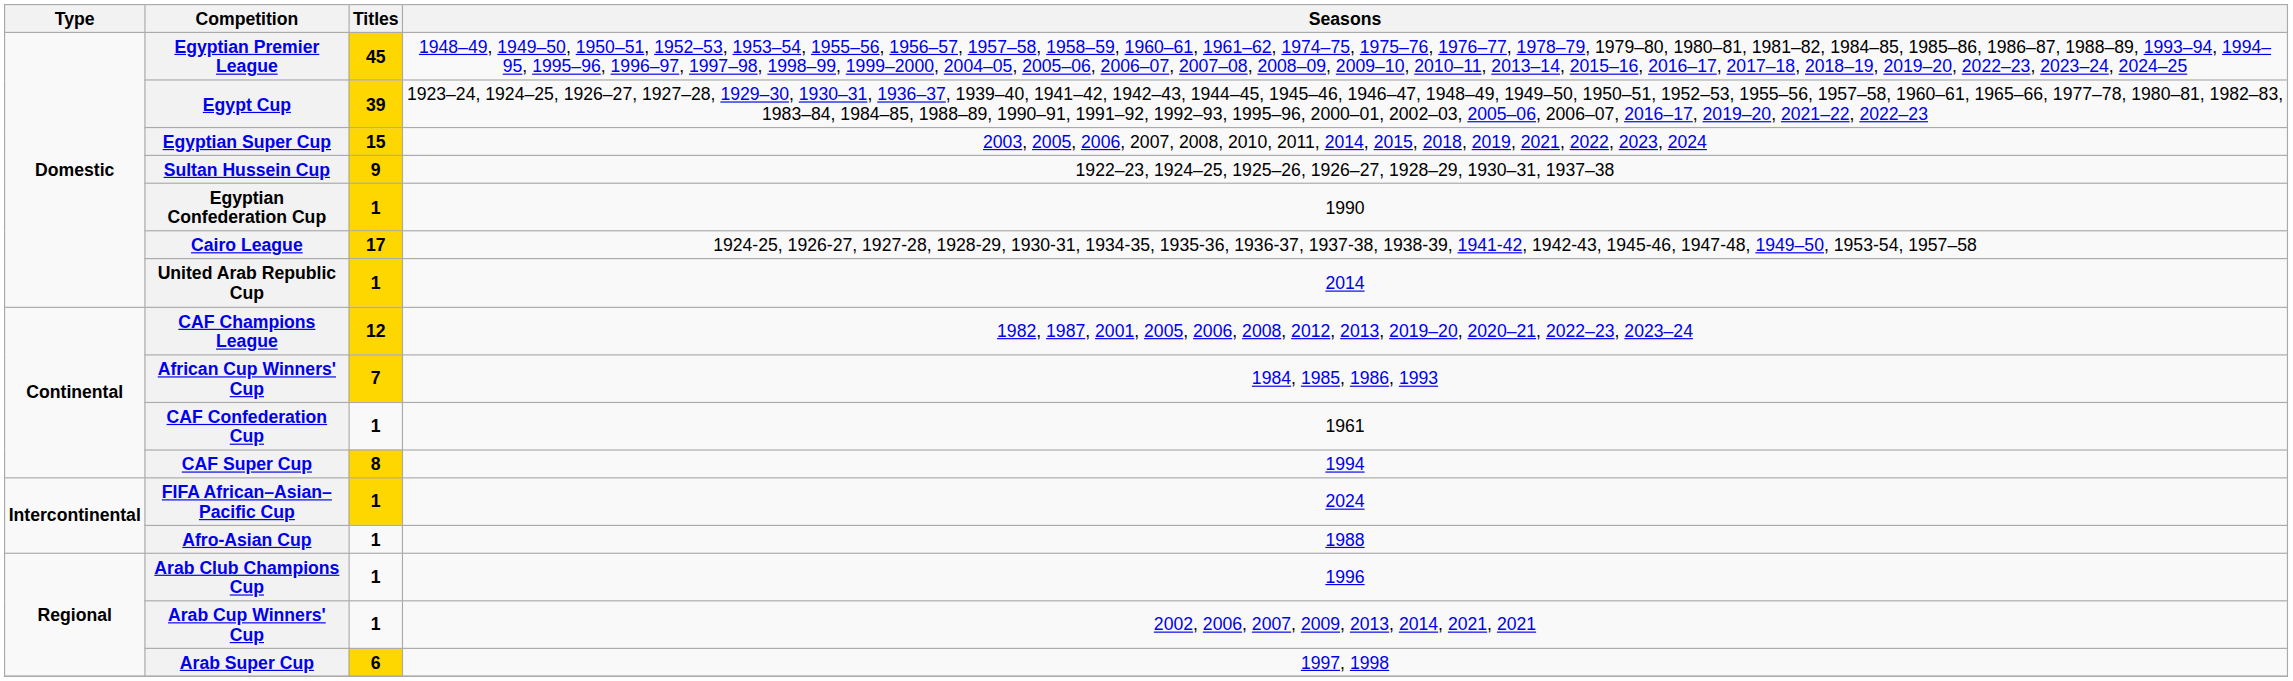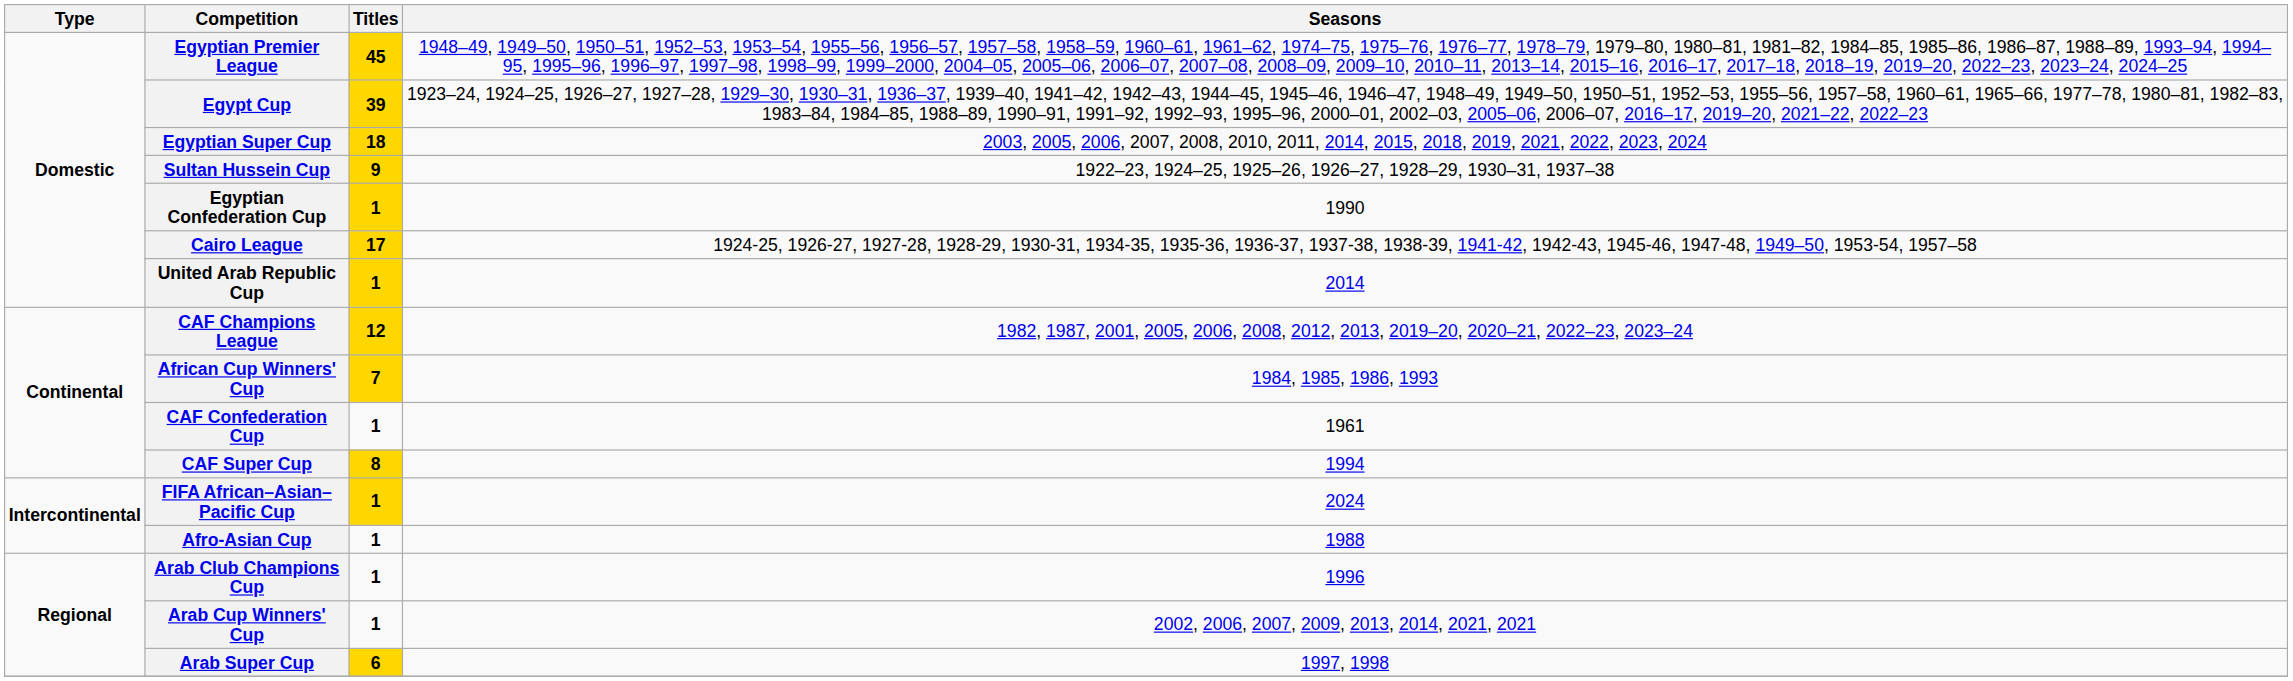Egyptian Super Cup | Titles: 15 -> 18
